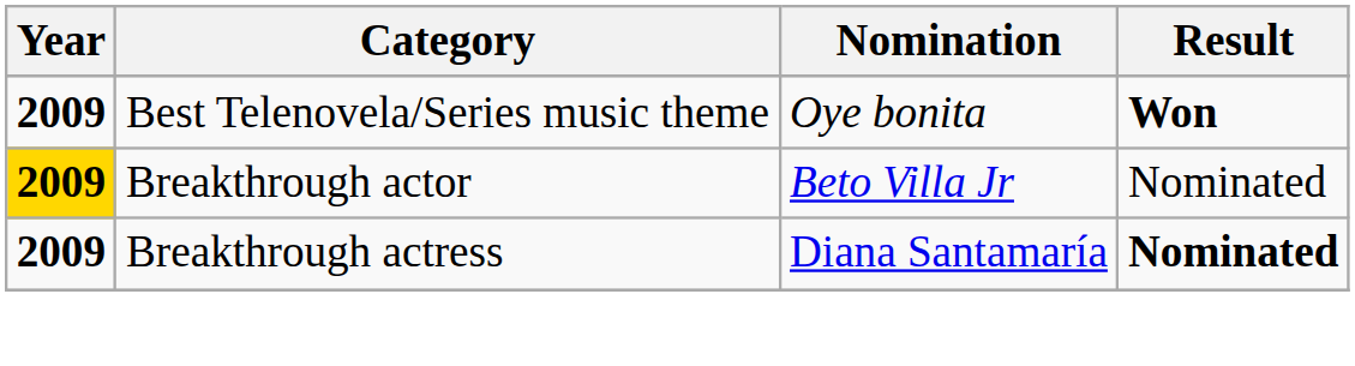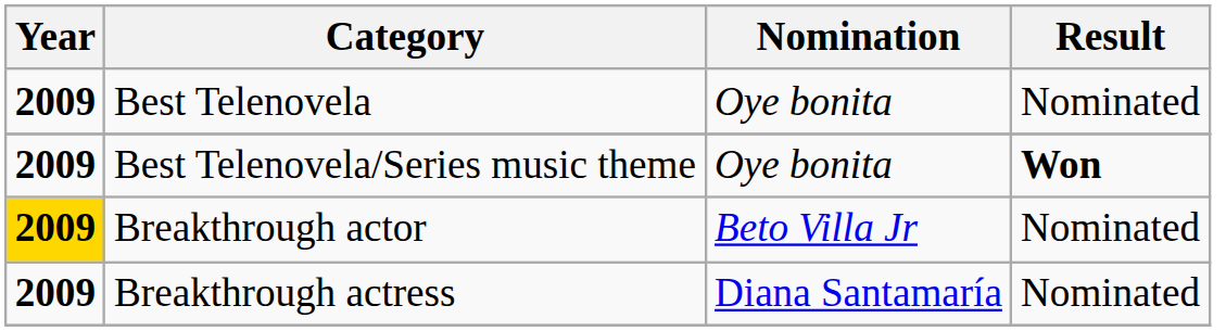+ row: 2009 | Best Telenovela | Oye bonita | Nominated
Breakthrough actress | Result: bold -> normal
